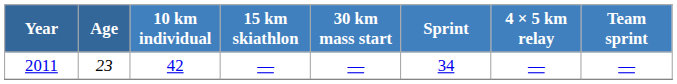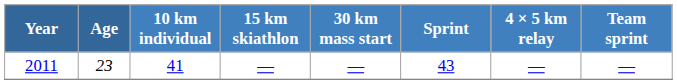2011 | 10 km individual: 42 -> 41
2011 | Sprint: 34 -> 43
